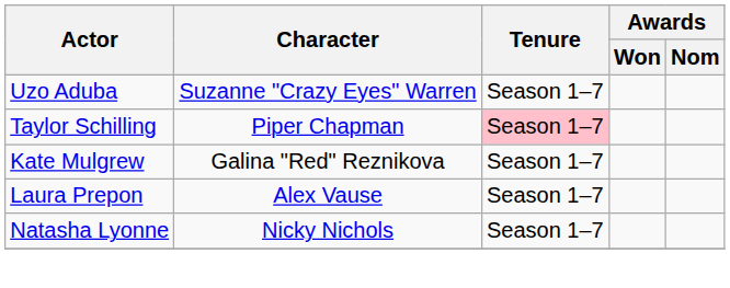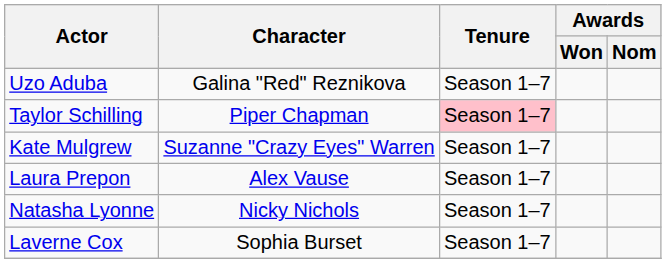Uzo Aduba | Character: Suzanne "Crazy Eyes" Warren -> Galina "Red" Reznikova
Kate Mulgrew | Character: Galina "Red" Reznikova -> Suzanne "Crazy Eyes" Warren
+ row: Laverne Cox | Sophia Burset | Season 1–7
